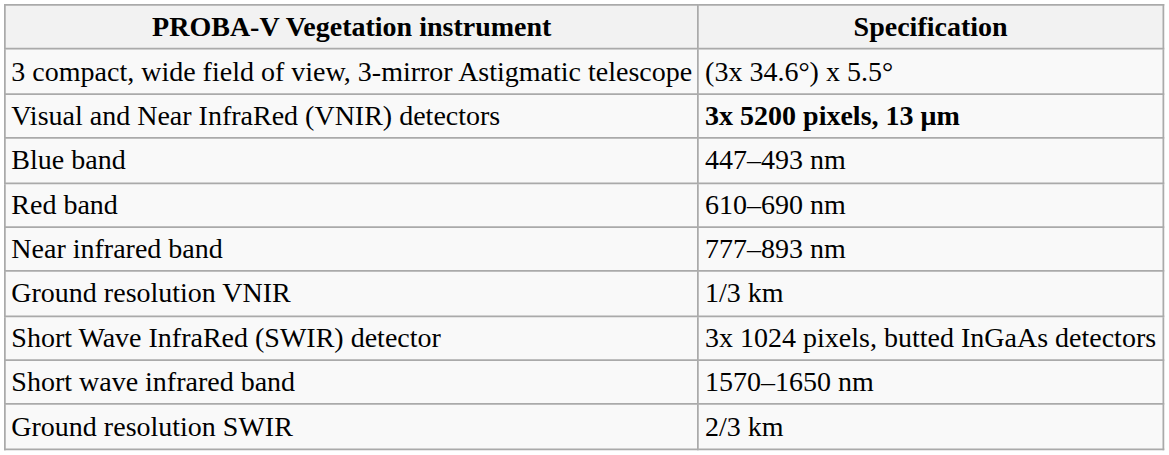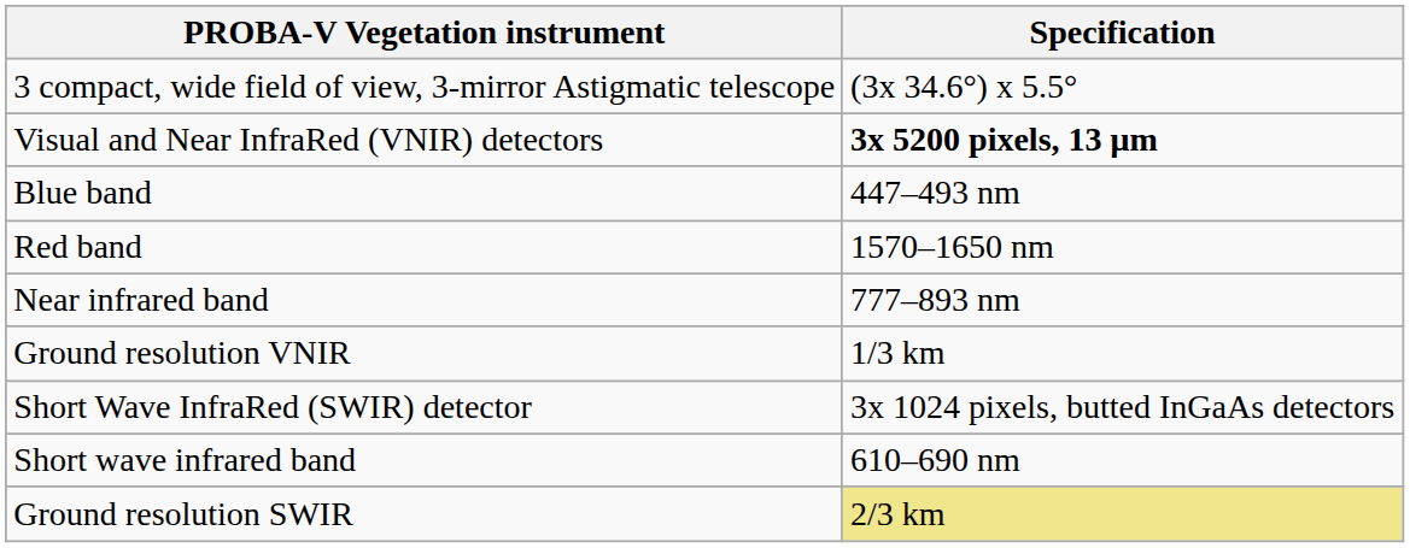Red band | Specification: 610–690 nm -> 1570–1650 nm
Short wave infrared band | Specification: 1570–1650 nm -> 610–690 nm
Ground resolution SWIR | Specification: no background -> khaki background
